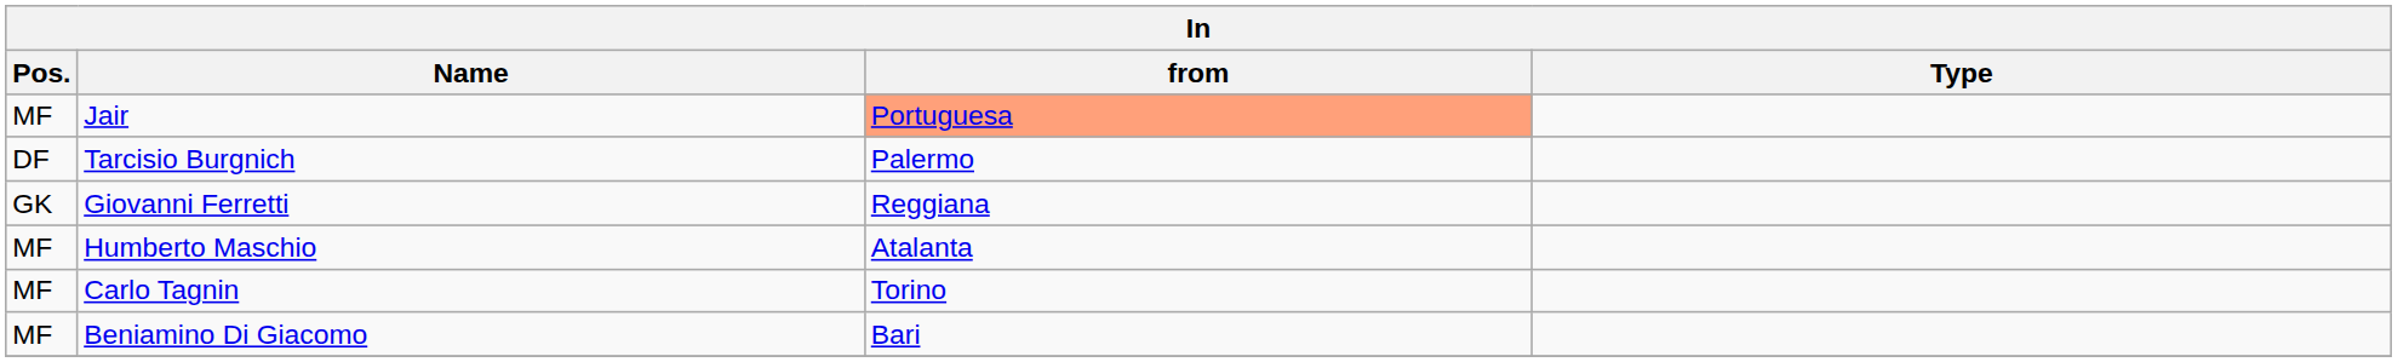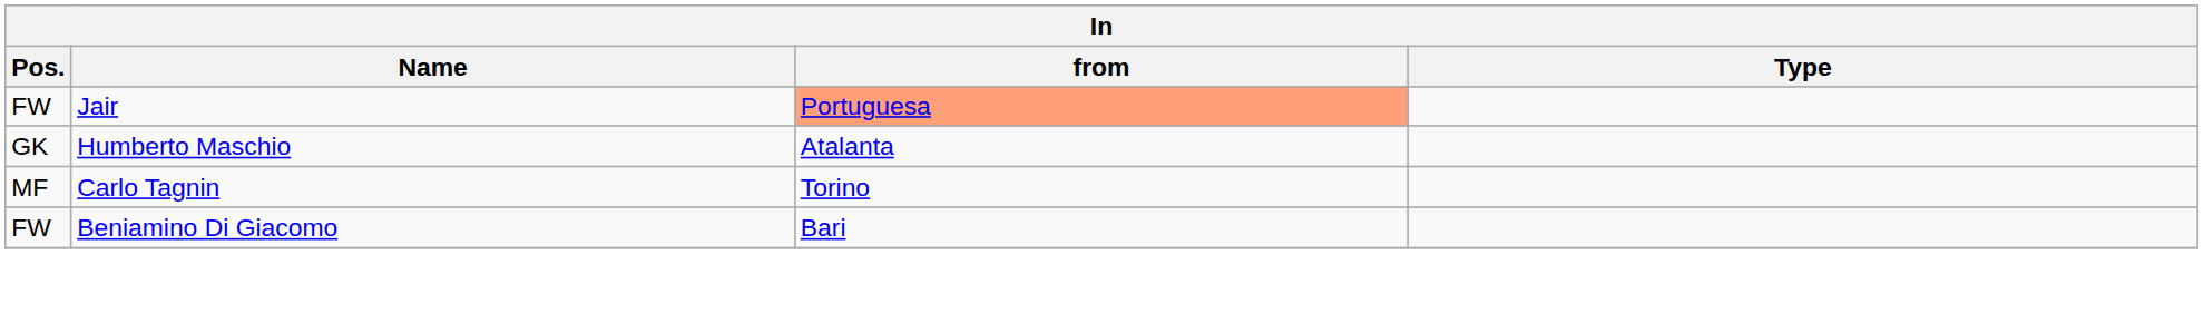Jair | Pos.: MF -> FW
- row: DF | Tarcisio Burgnich | Palermo
- row: GK | Giovanni Ferretti | Reggiana
Humberto Maschio | Pos.: MF -> GK
Beniamino Di Giacomo | Pos.: MF -> FW
